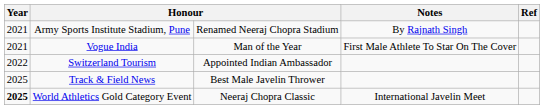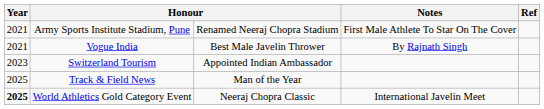Army Sports Institute Stadium, Pune | Notes: By Rajnath Singh -> First Male Athlete To Star On The Cover
Vogue India | column 3: Man of the Year -> Best Male Javelin Thrower
Vogue India | Notes: First Male Athlete To Star On The Cover -> By Rajnath Singh
Switzerland Tourism | Year: 2022 -> 2023
Track & Field News | column 3: Best Male Javelin Thrower -> Man of the Year
